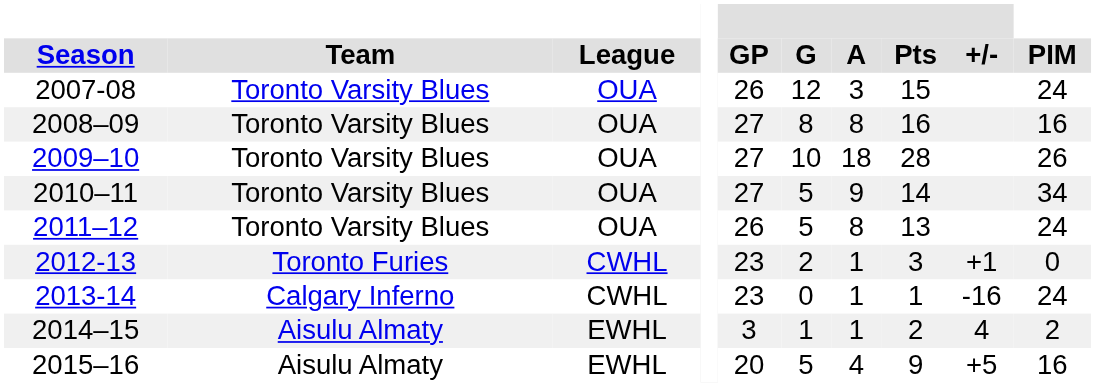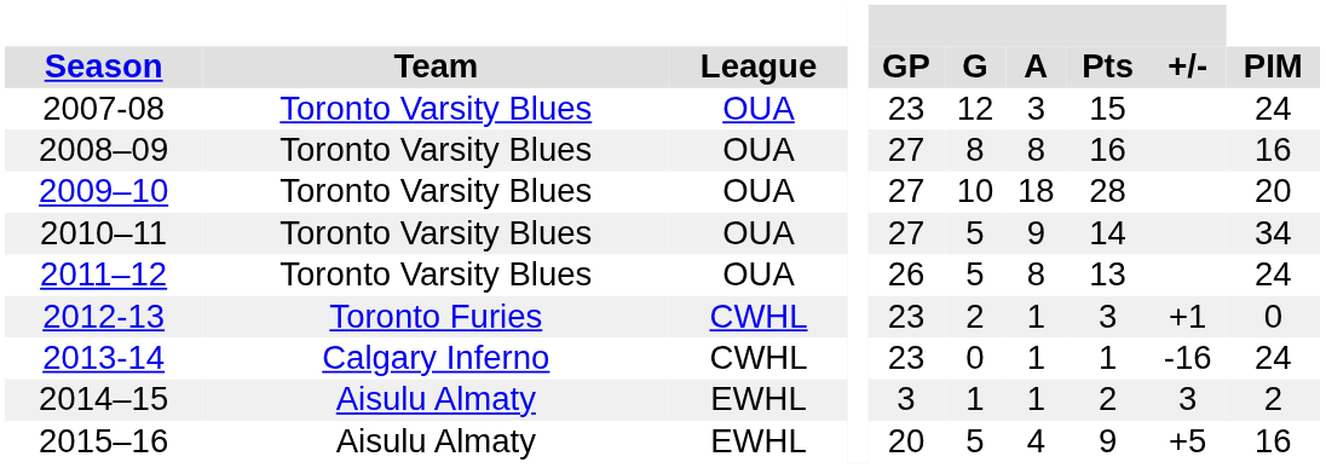2007-08 | GP: 26 -> 23
2009–10 | PIM: 26 -> 20
2014–15 | +/-: 4 -> 3
